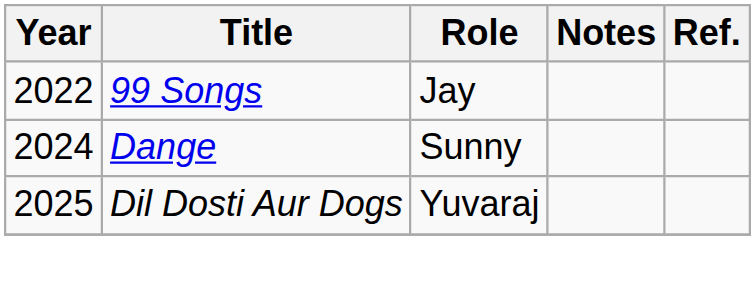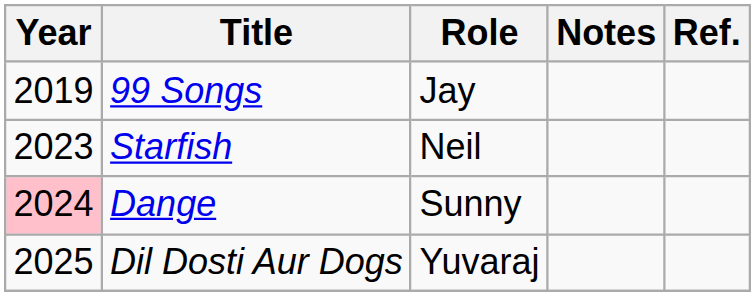99 Songs | Year: 2022 -> 2019
+ row: 2023 | Starfish | Neil
Dange | Year: no background -> pink background
